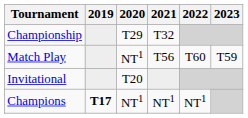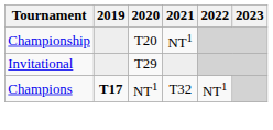Championship | 2020: T29 -> T20
Championship | 2021: T32 -> NT1
- row: Match Play | NT1 | T56 | T60 | T59
Invitational | 2020: T20 -> T29
Champions | 2021: NT1 -> T32
